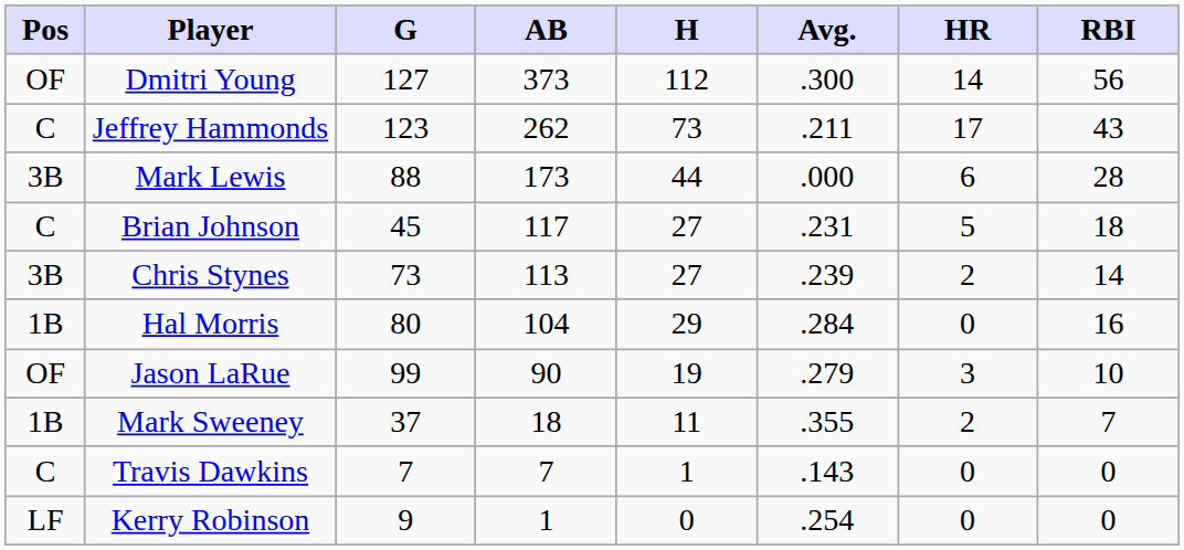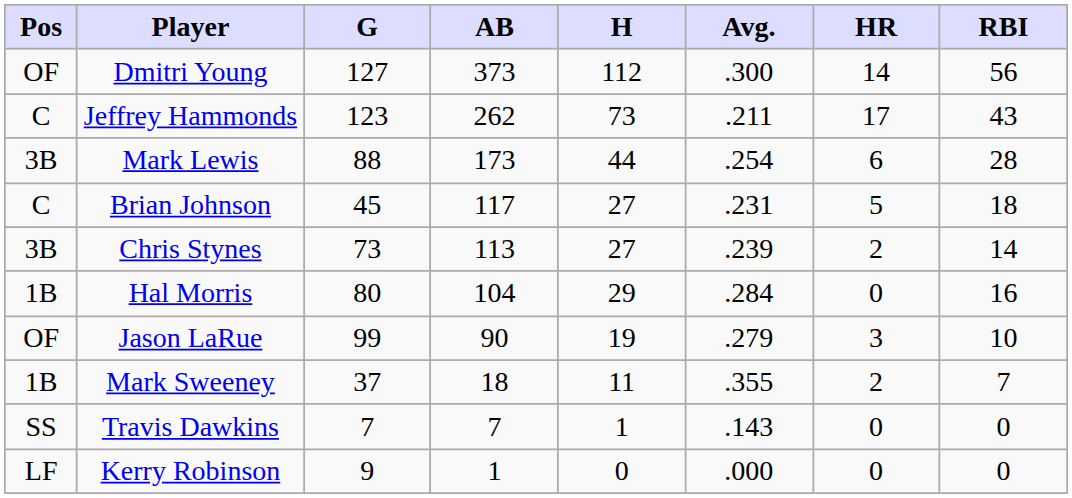Mark Lewis | Avg.: .000 -> .254
Travis Dawkins | Pos: C -> SS
Kerry Robinson | Avg.: .254 -> .000
